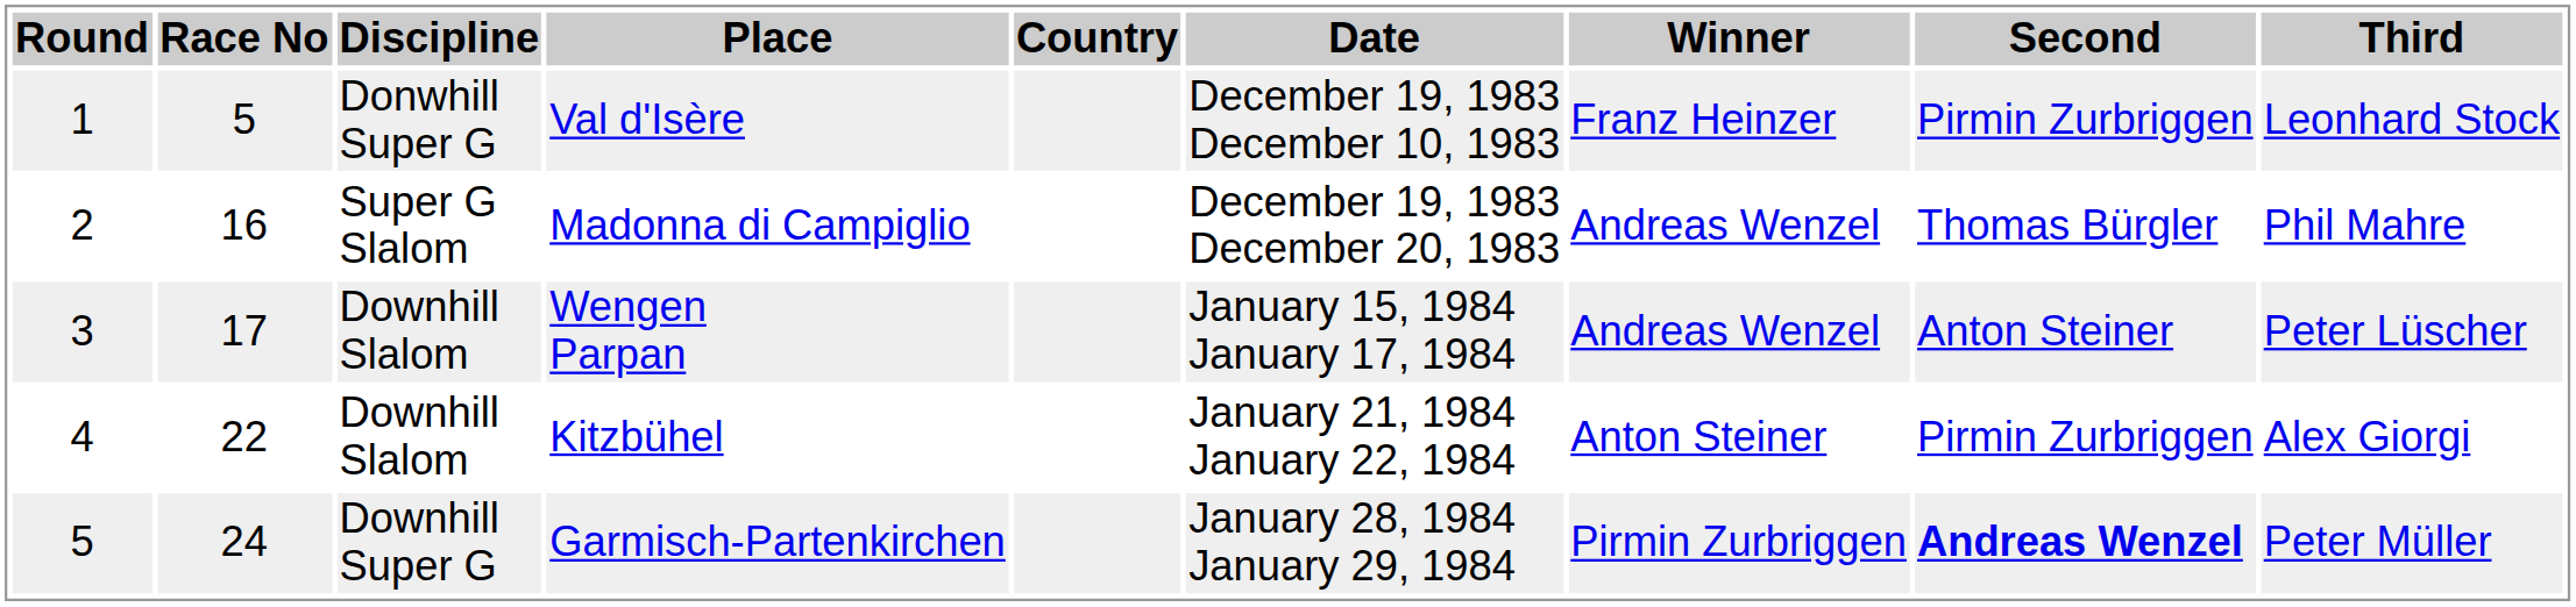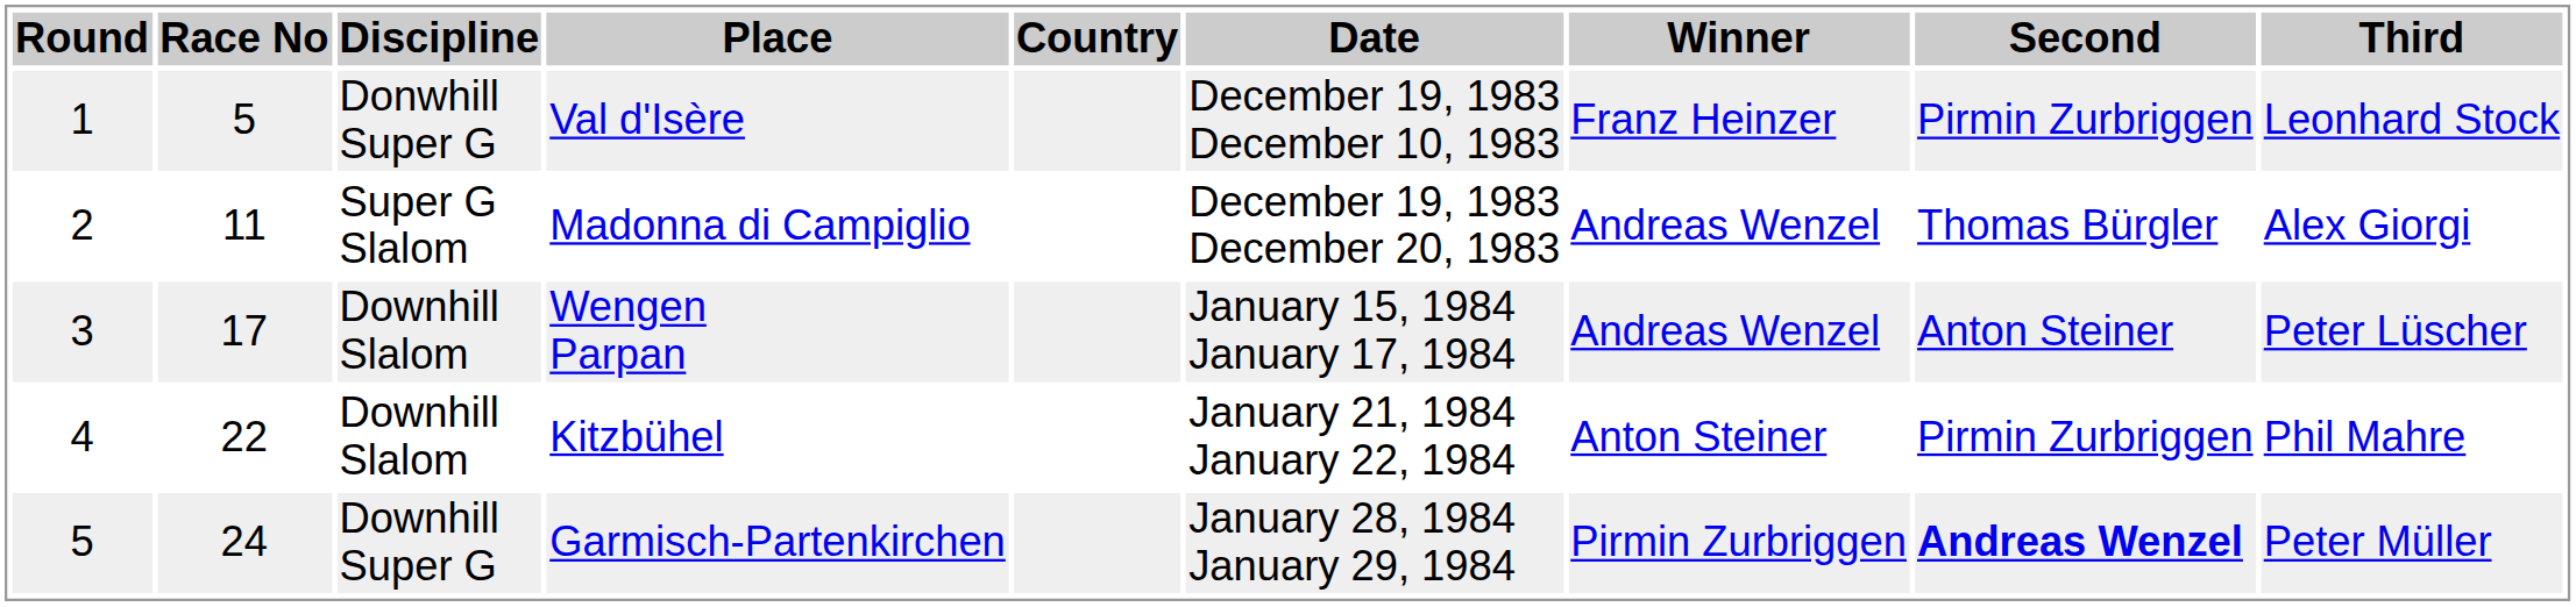Madonna di Campiglio | Race No: 16 -> 11
Madonna di Campiglio | Third: Phil Mahre -> Alex Giorgi
Kitzbühel | Third: Alex Giorgi -> Phil Mahre
